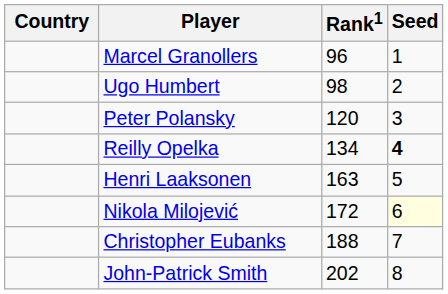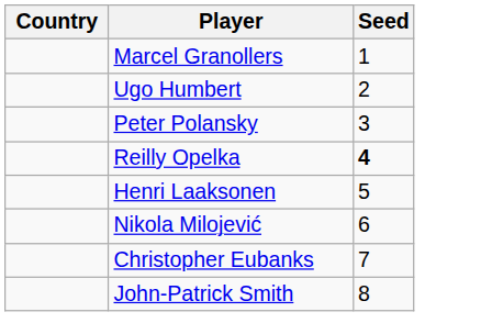- column: Rank1 | 96 | 98 | 120 | 134 | 163 | 172 | 188 | 202
Nikola Milojević | Seed: lightyellow background -> no background
